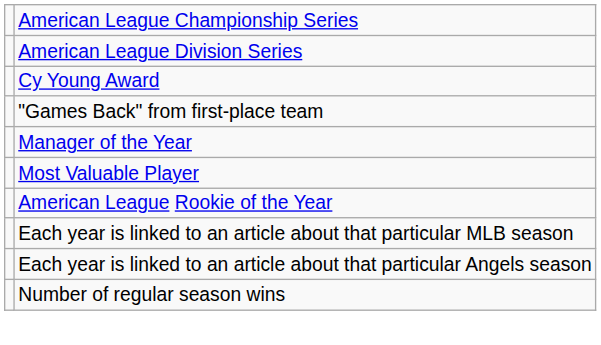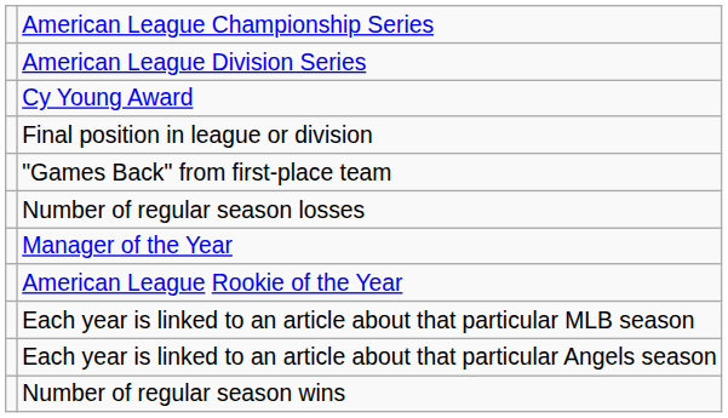+ row: Final position in league or division
+ row: Number of regular season losses
- row: Most Valuable Player
